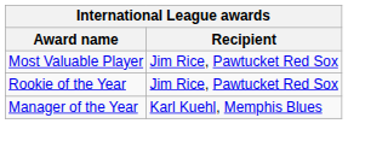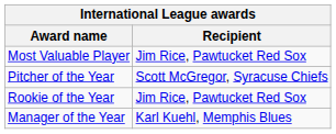+ row: Pitcher of the Year | Scott McGregor, Syracuse Chiefs
